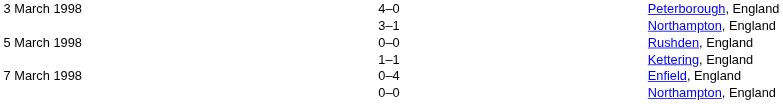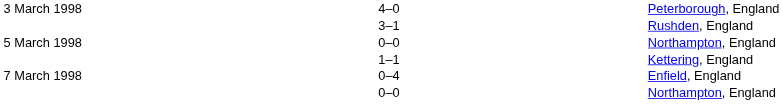3–1 | column 5: Northampton, England -> Rushden, England
5 March 1998 / 0–0 | column 5: Rushden, England -> Northampton, England
